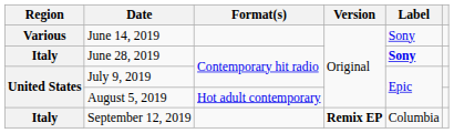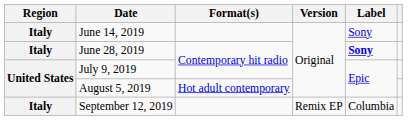June 14, 2019 | Region: Various -> Italy
September 12, 2019 | Version: bold -> normal
